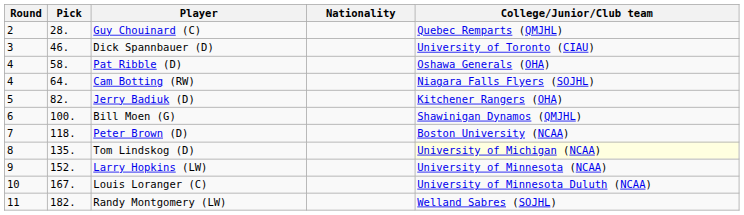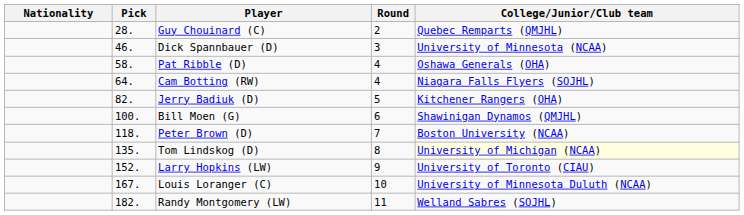columns swapped: Round <-> Nationality
Dick Spannbauer (D) | College/Junior/Club team: University of Toronto (CIAU) -> University of Minnesota (NCAA)
Larry Hopkins (LW) | College/Junior/Club team: University of Minnesota (NCAA) -> University of Toronto (CIAU)
